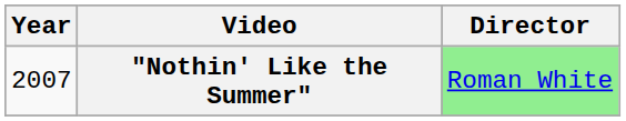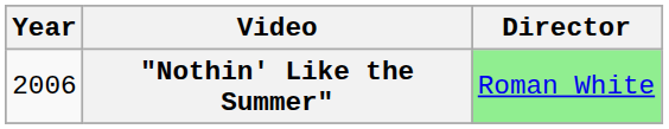"Nothin' Like the Summer" | Year: 2007 -> 2006
